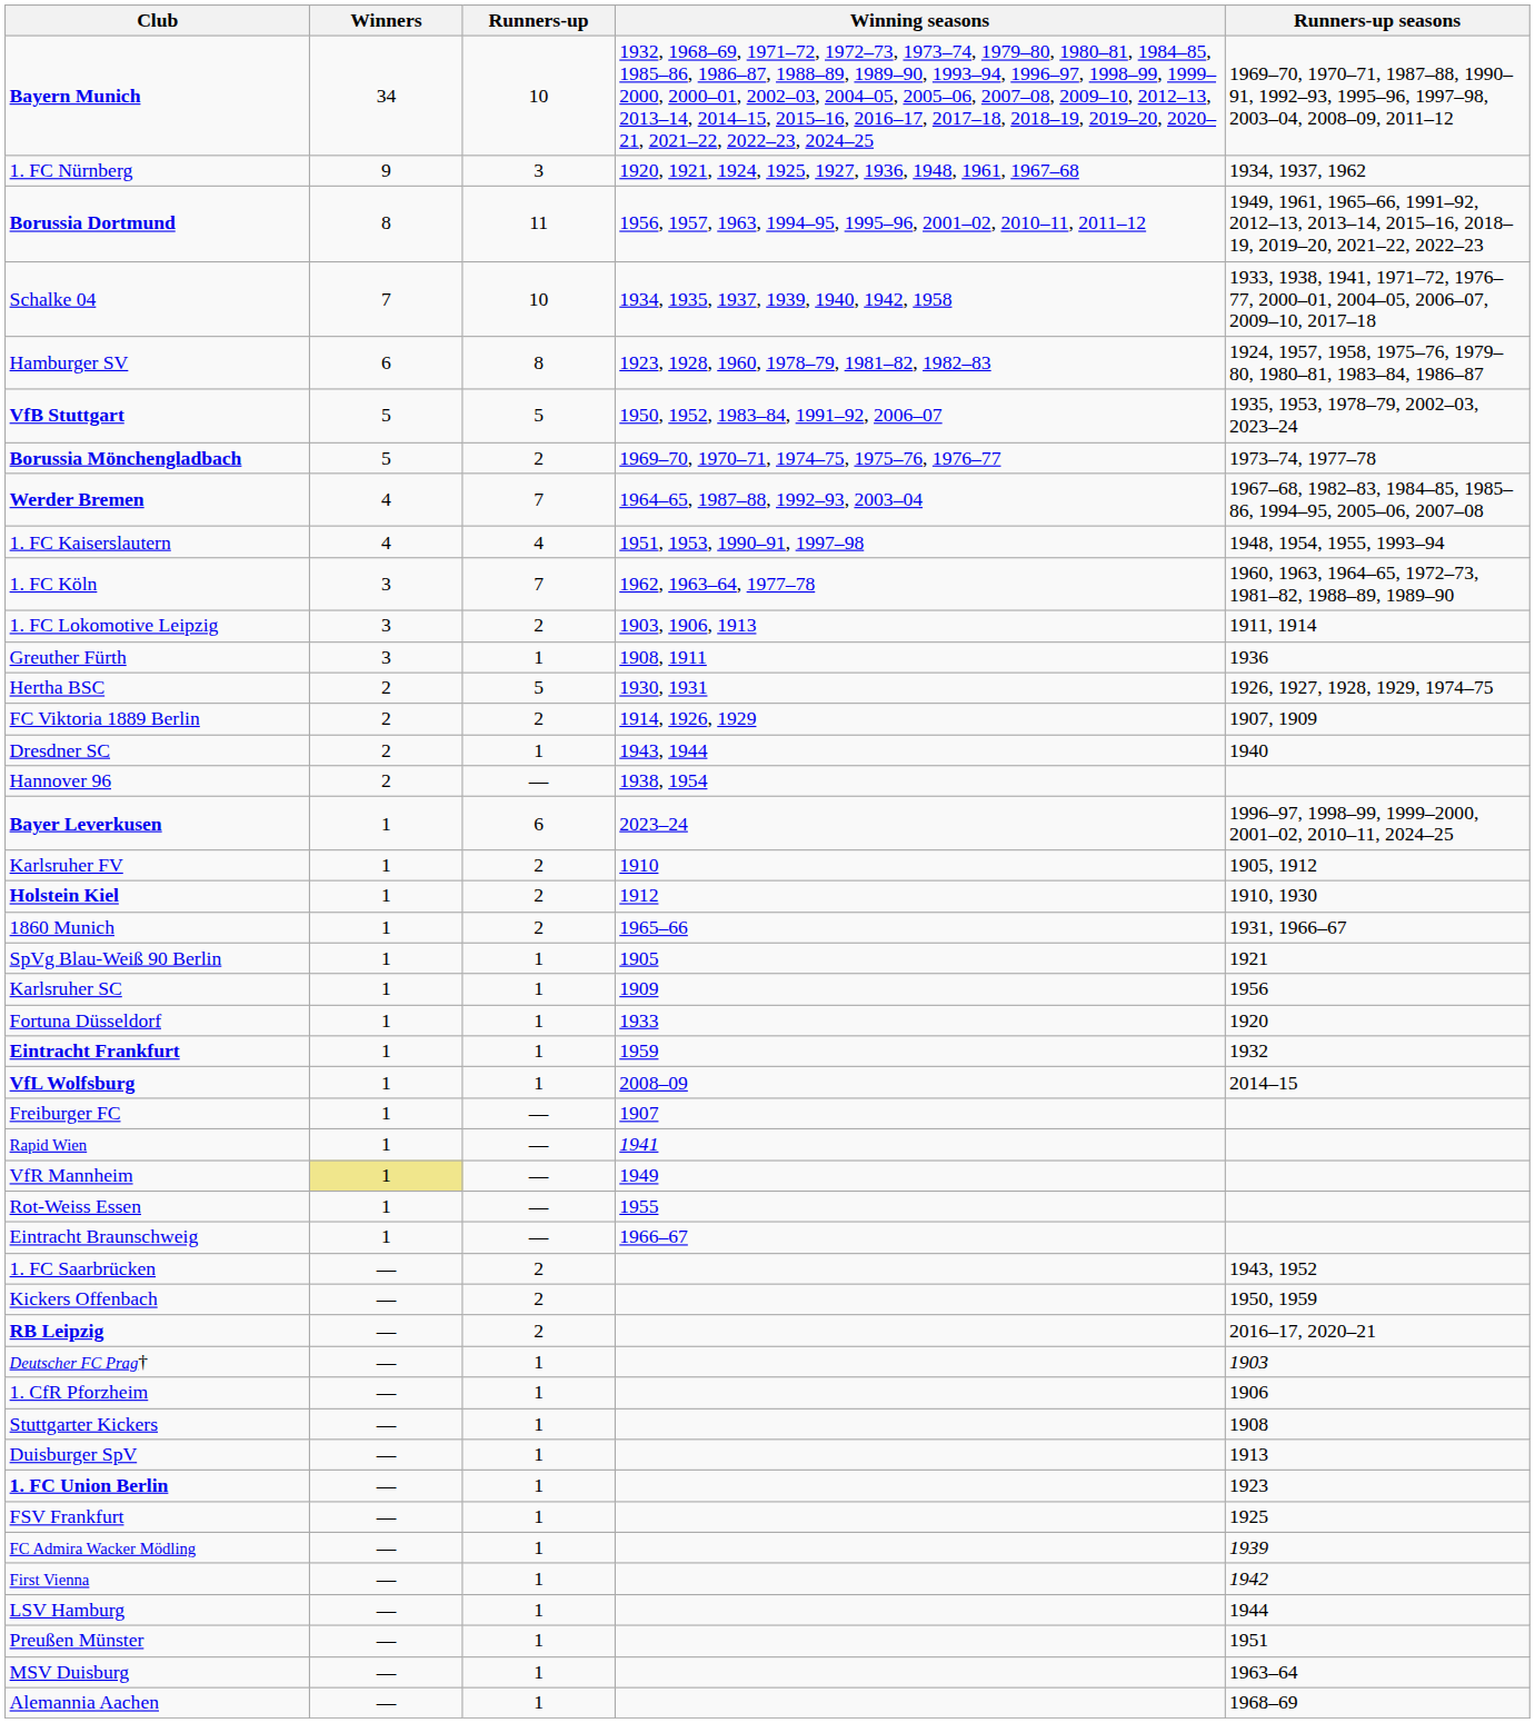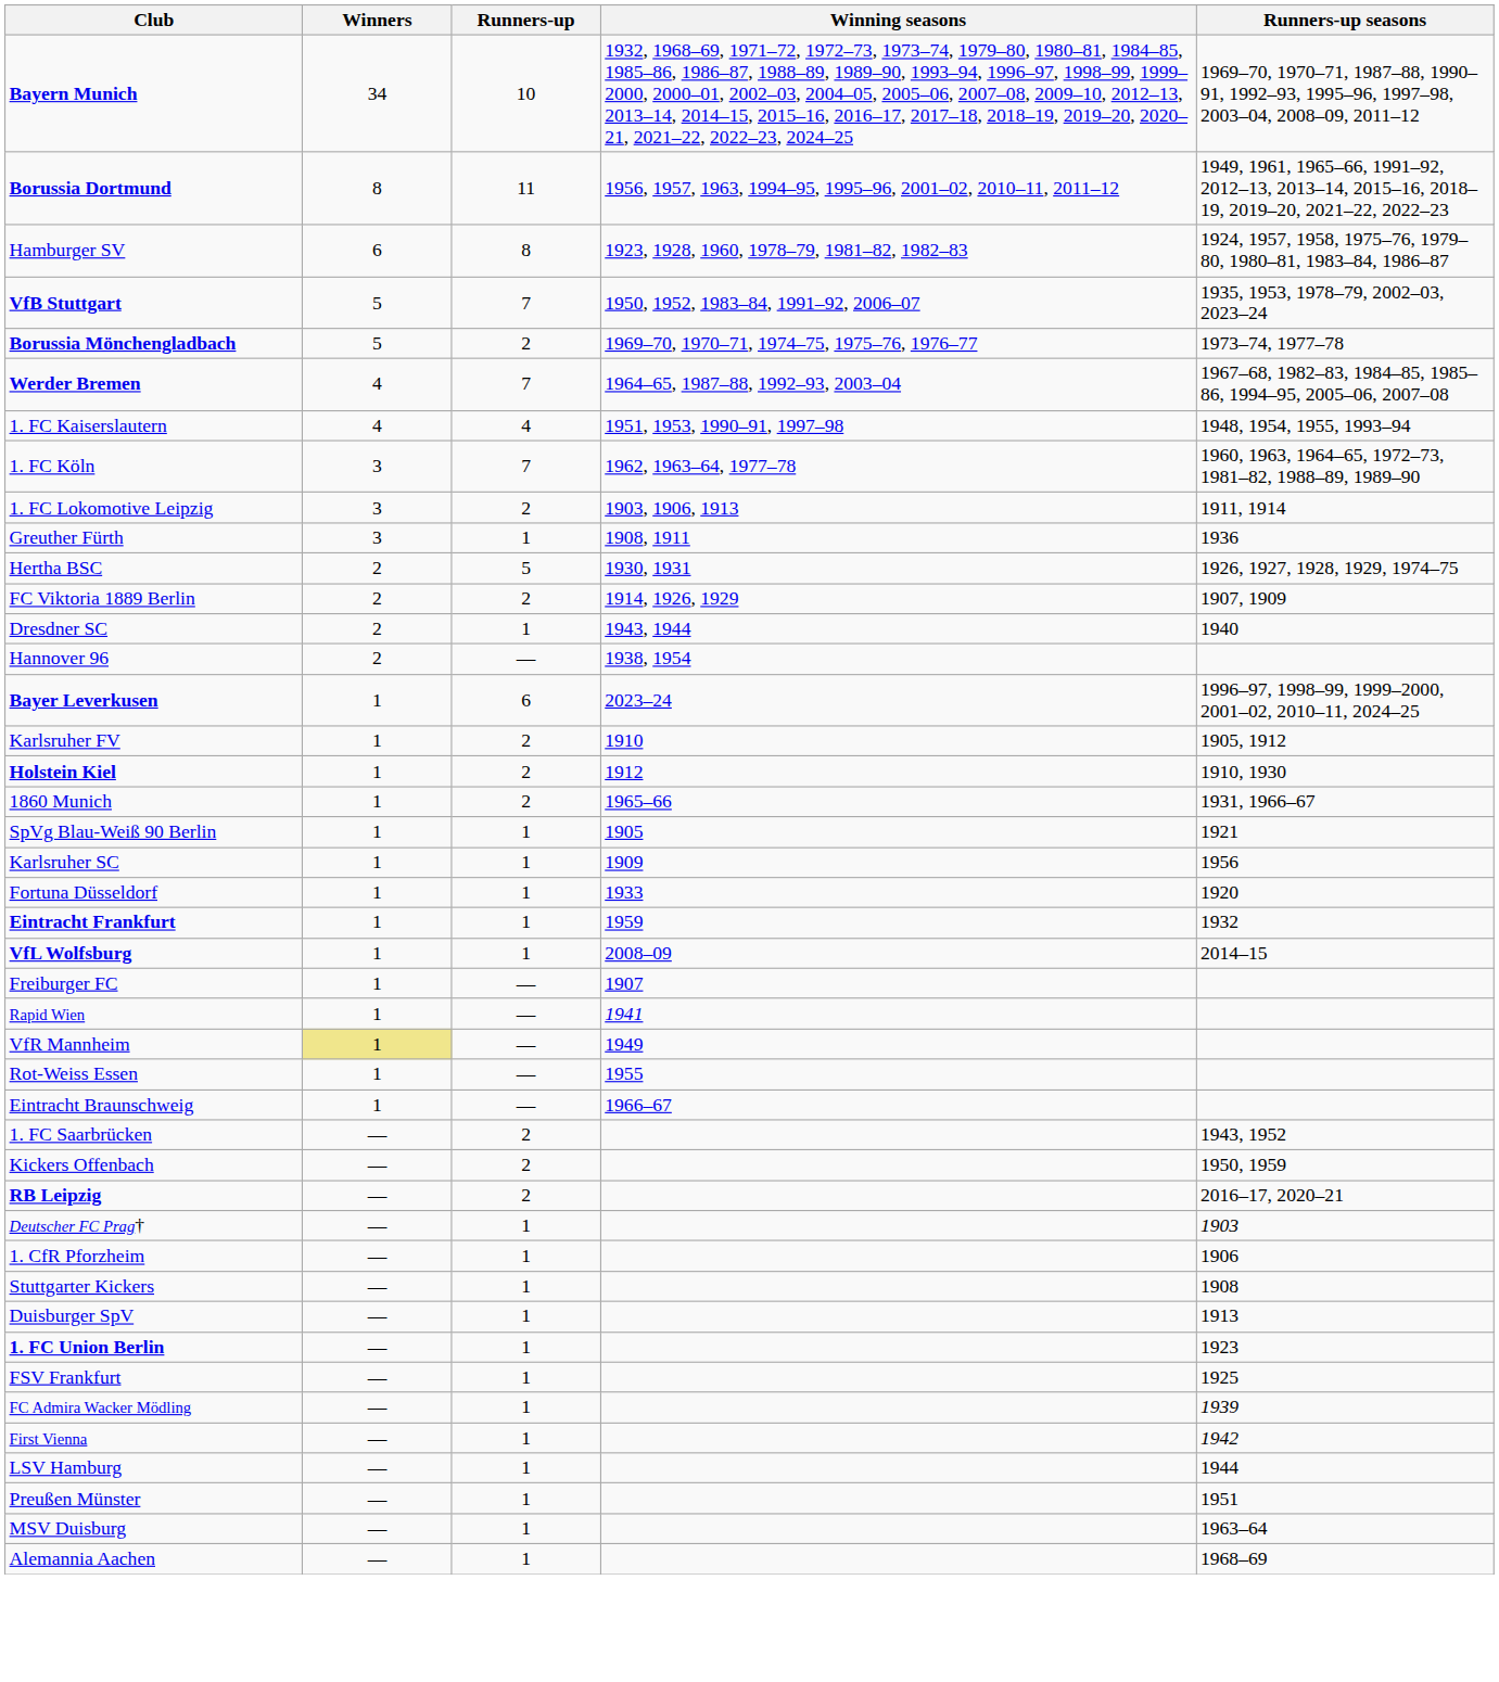- row: 1. FC Nürnberg | 9 | 3 | 1920, 1921, 1924, 1925, 1927, 1936, 1948, 1961, 1967–68 | 1934, 1937, 1962
- row: Schalke 04 | 7 | 10 | 1934, 1935, 1937, 1939, 1940, 1942, 1958 | 1933, 1938, 1941, 1971–72, 1976–77, 2000–01, 2004–05, 2006–07, 2009–10, 2017–18
VfB Stuttgart | Runners-up: 5 -> 7
